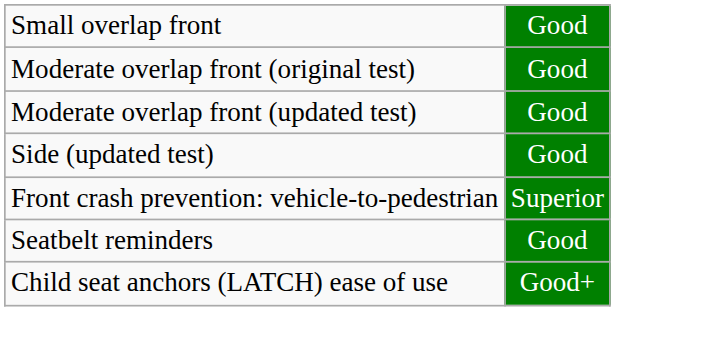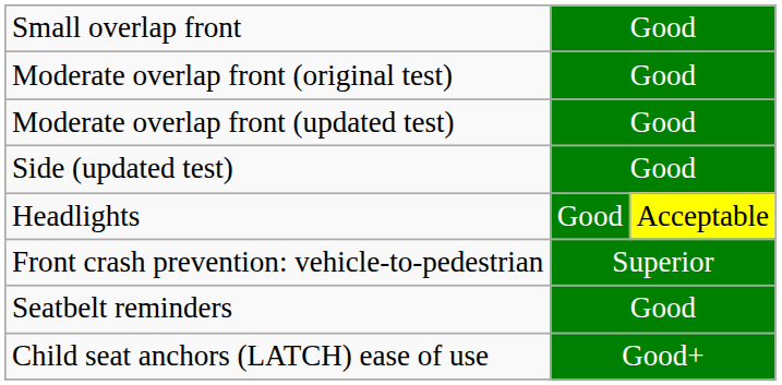+ row: Headlights | Good | Acceptable
